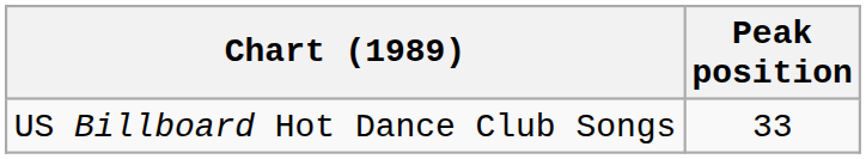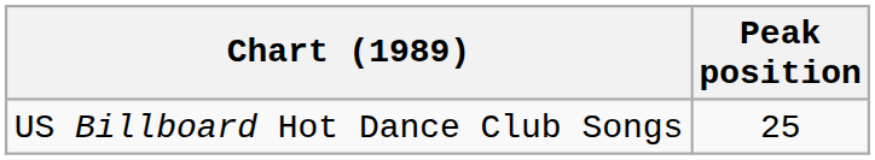US Billboard Hot Dance Club Songs | Peak position: 33 -> 25
